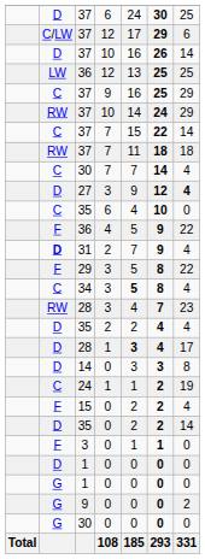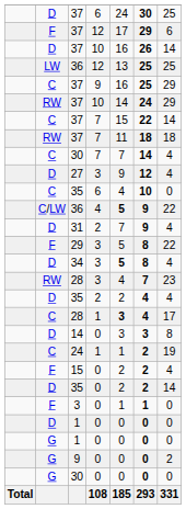37 / 12 | column 2: C/LW -> F
27 | column 7: bold -> normal
36 / 4 | column 2: F -> C/LW
36 / 4 | column 5: normal -> bold
31 | column 2: bold -> normal
34 | column 2: C -> D
28 / 1 | column 2: D -> C
